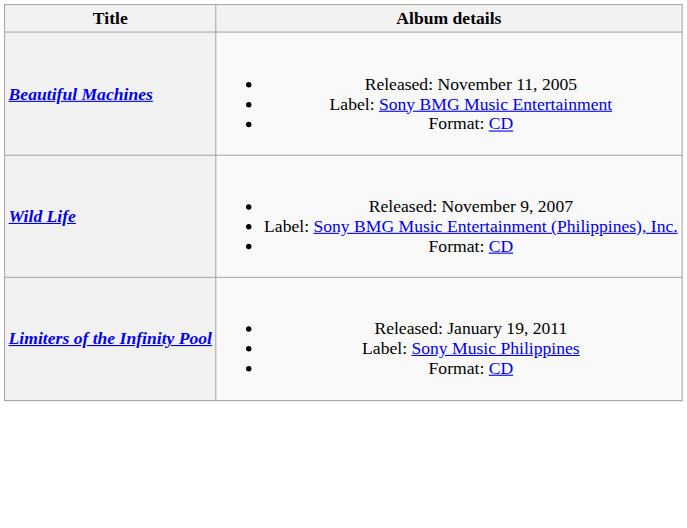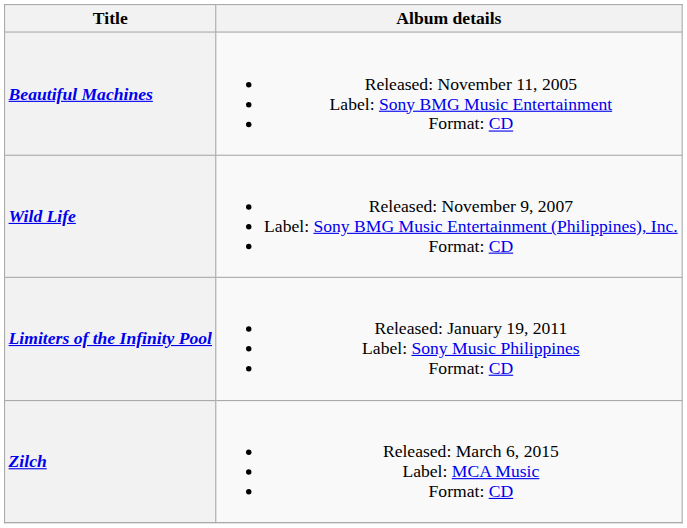+ row: Zilch | Released: March 6, 2015 Label: MCA Music Format: CD
